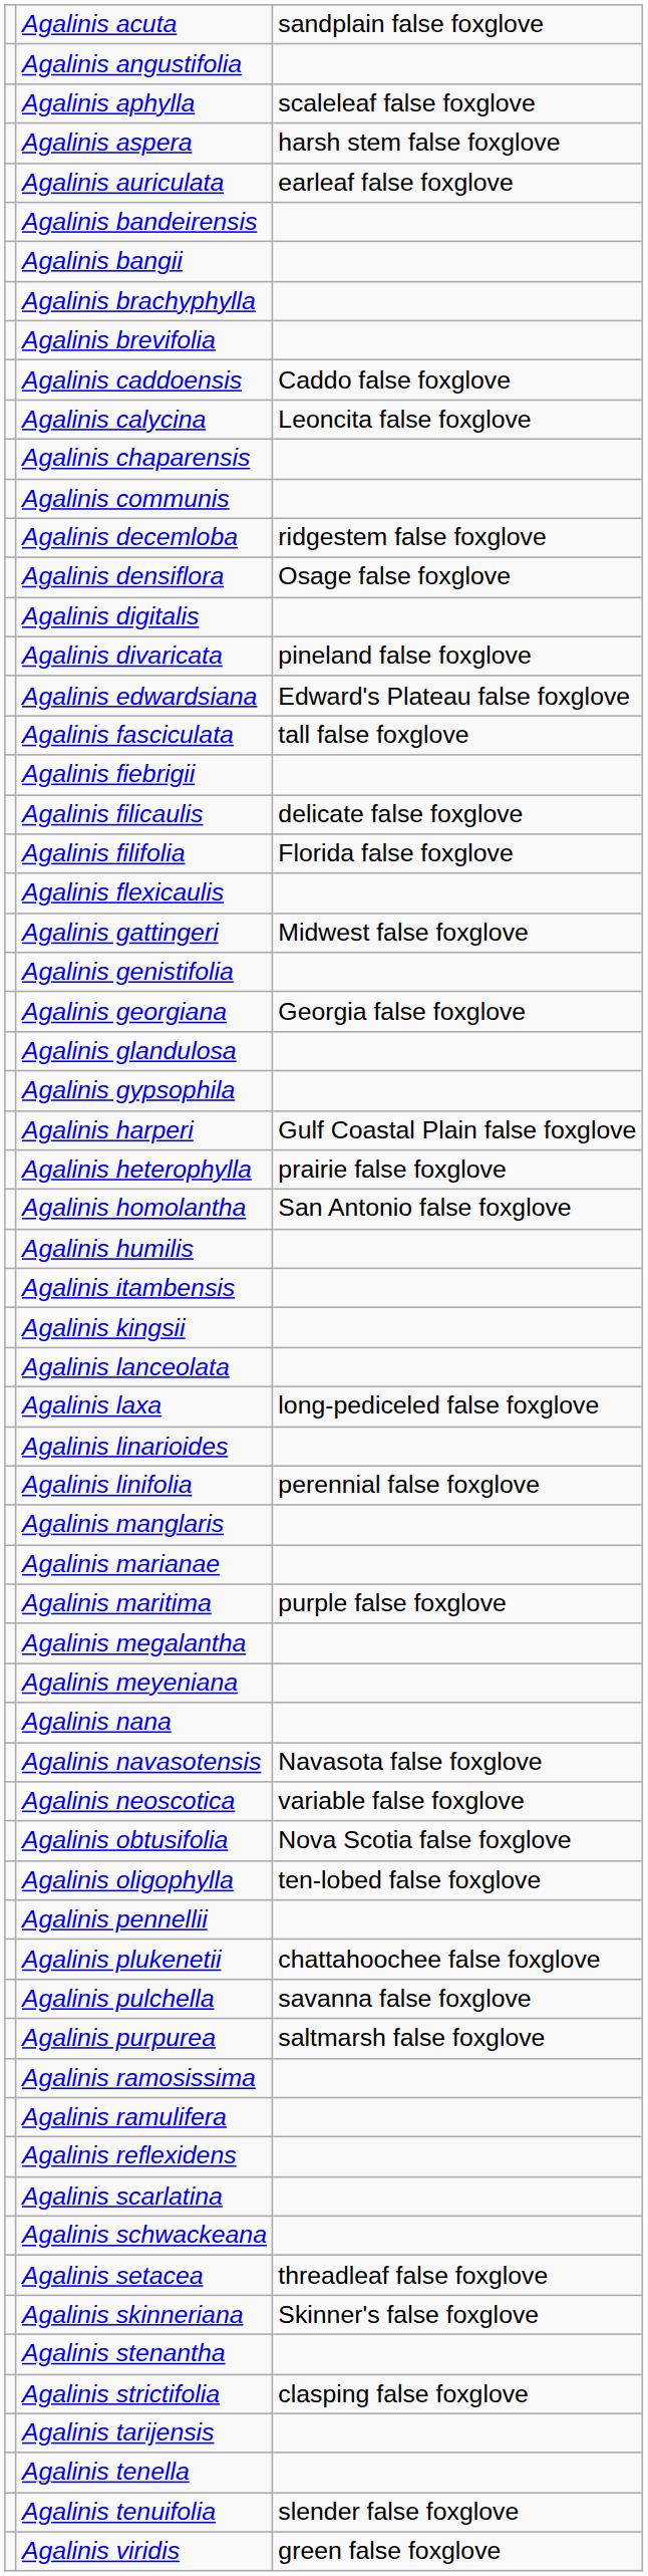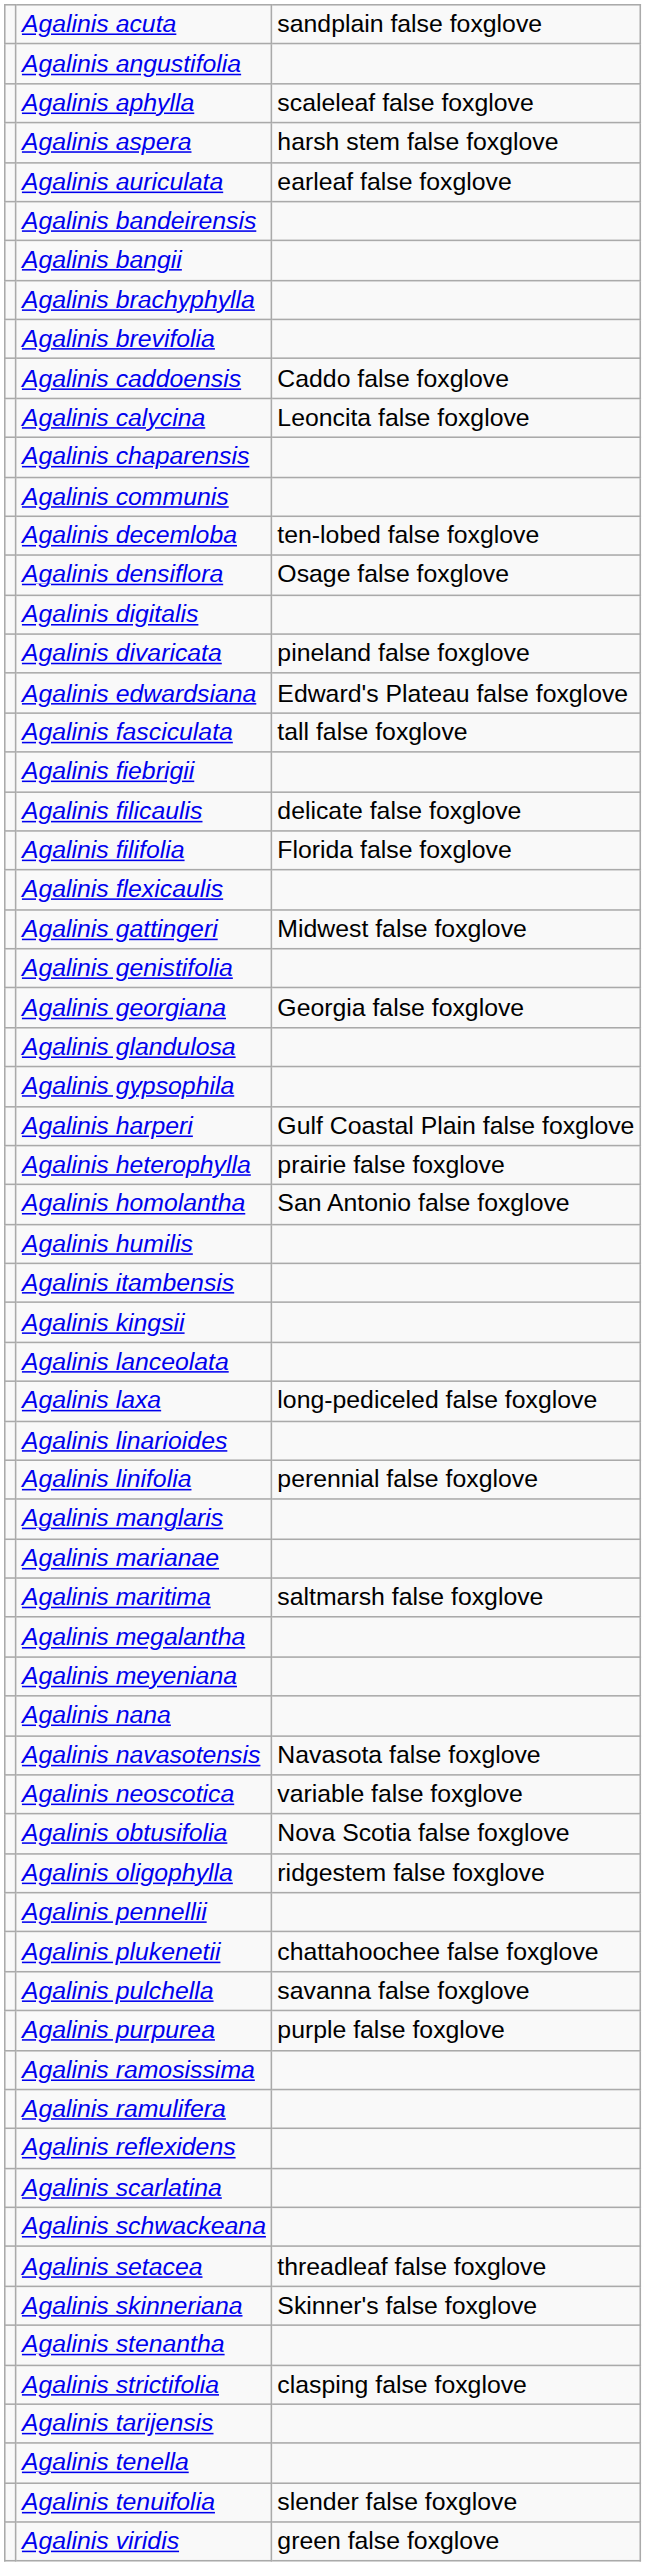Agalinis decemloba | column 3: ridgestem false foxglove -> ten-lobed false foxglove
Agalinis maritima | column 3: purple false foxglove -> saltmarsh false foxglove
Agalinis oligophylla | column 3: ten-lobed false foxglove -> ridgestem false foxglove
Agalinis purpurea | column 3: saltmarsh false foxglove -> purple false foxglove
